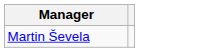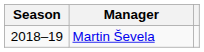+ column: Season | 2018–19
